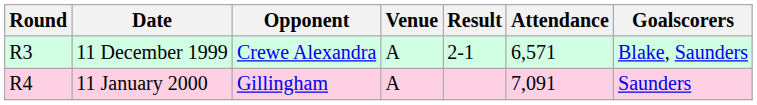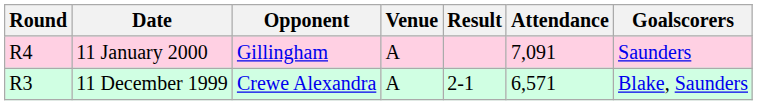rows swapped: 11 December 1999 <-> 11 January 2000
